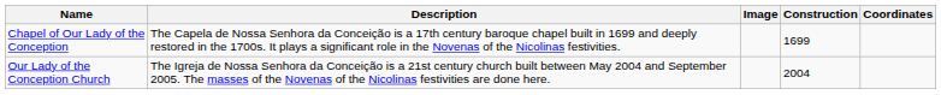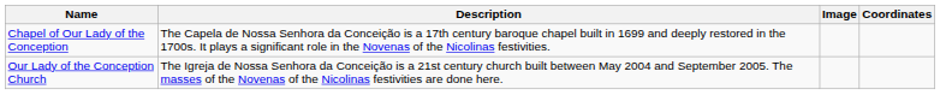- column: Construction | 1699 | 2004
